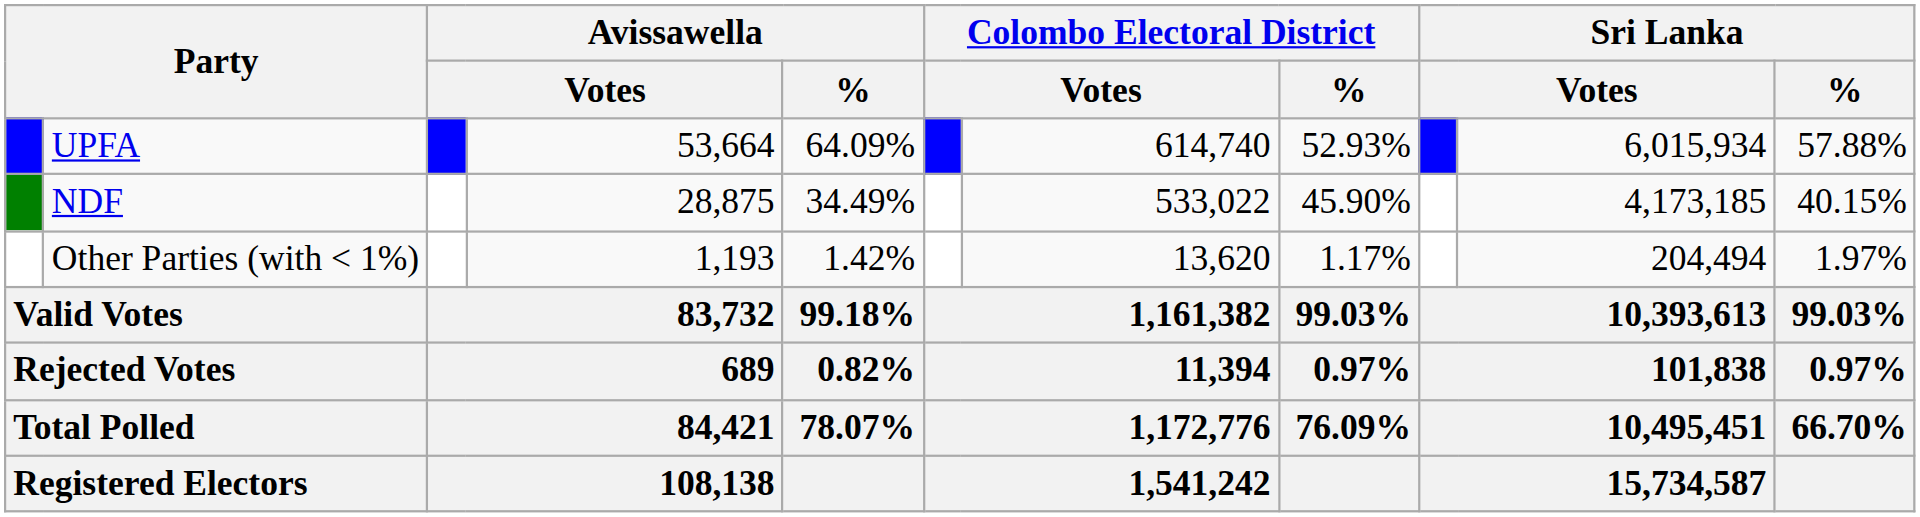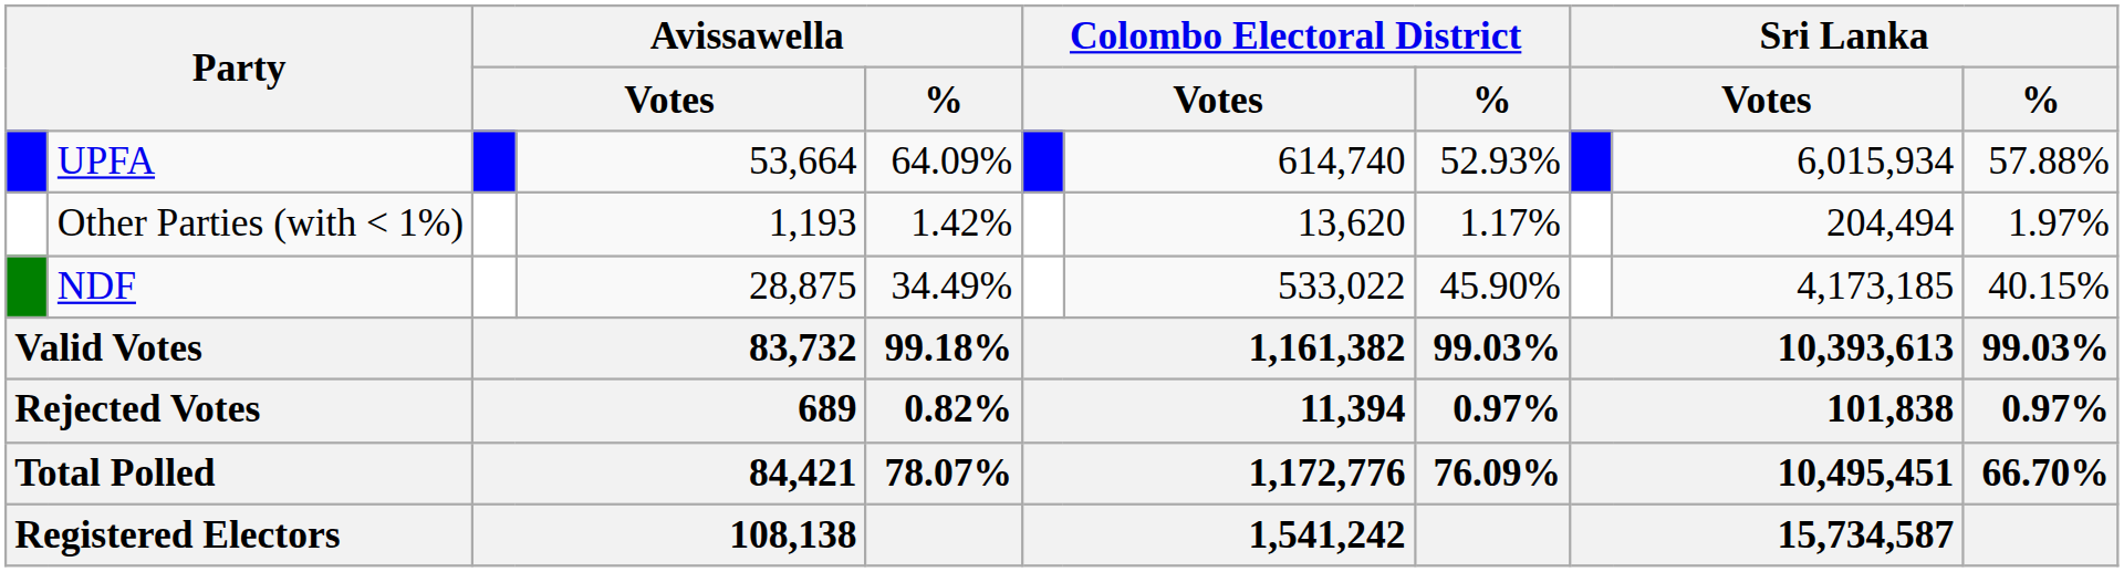rows swapped: NDF <-> Other Parties (with < 1%)
